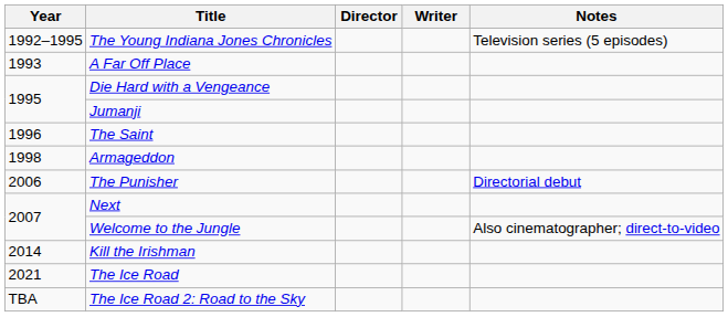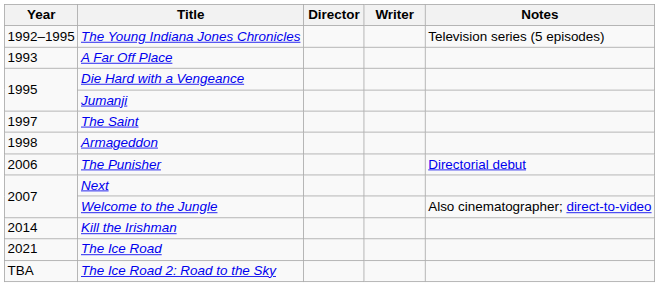The Saint | Year: 1996 -> 1997
